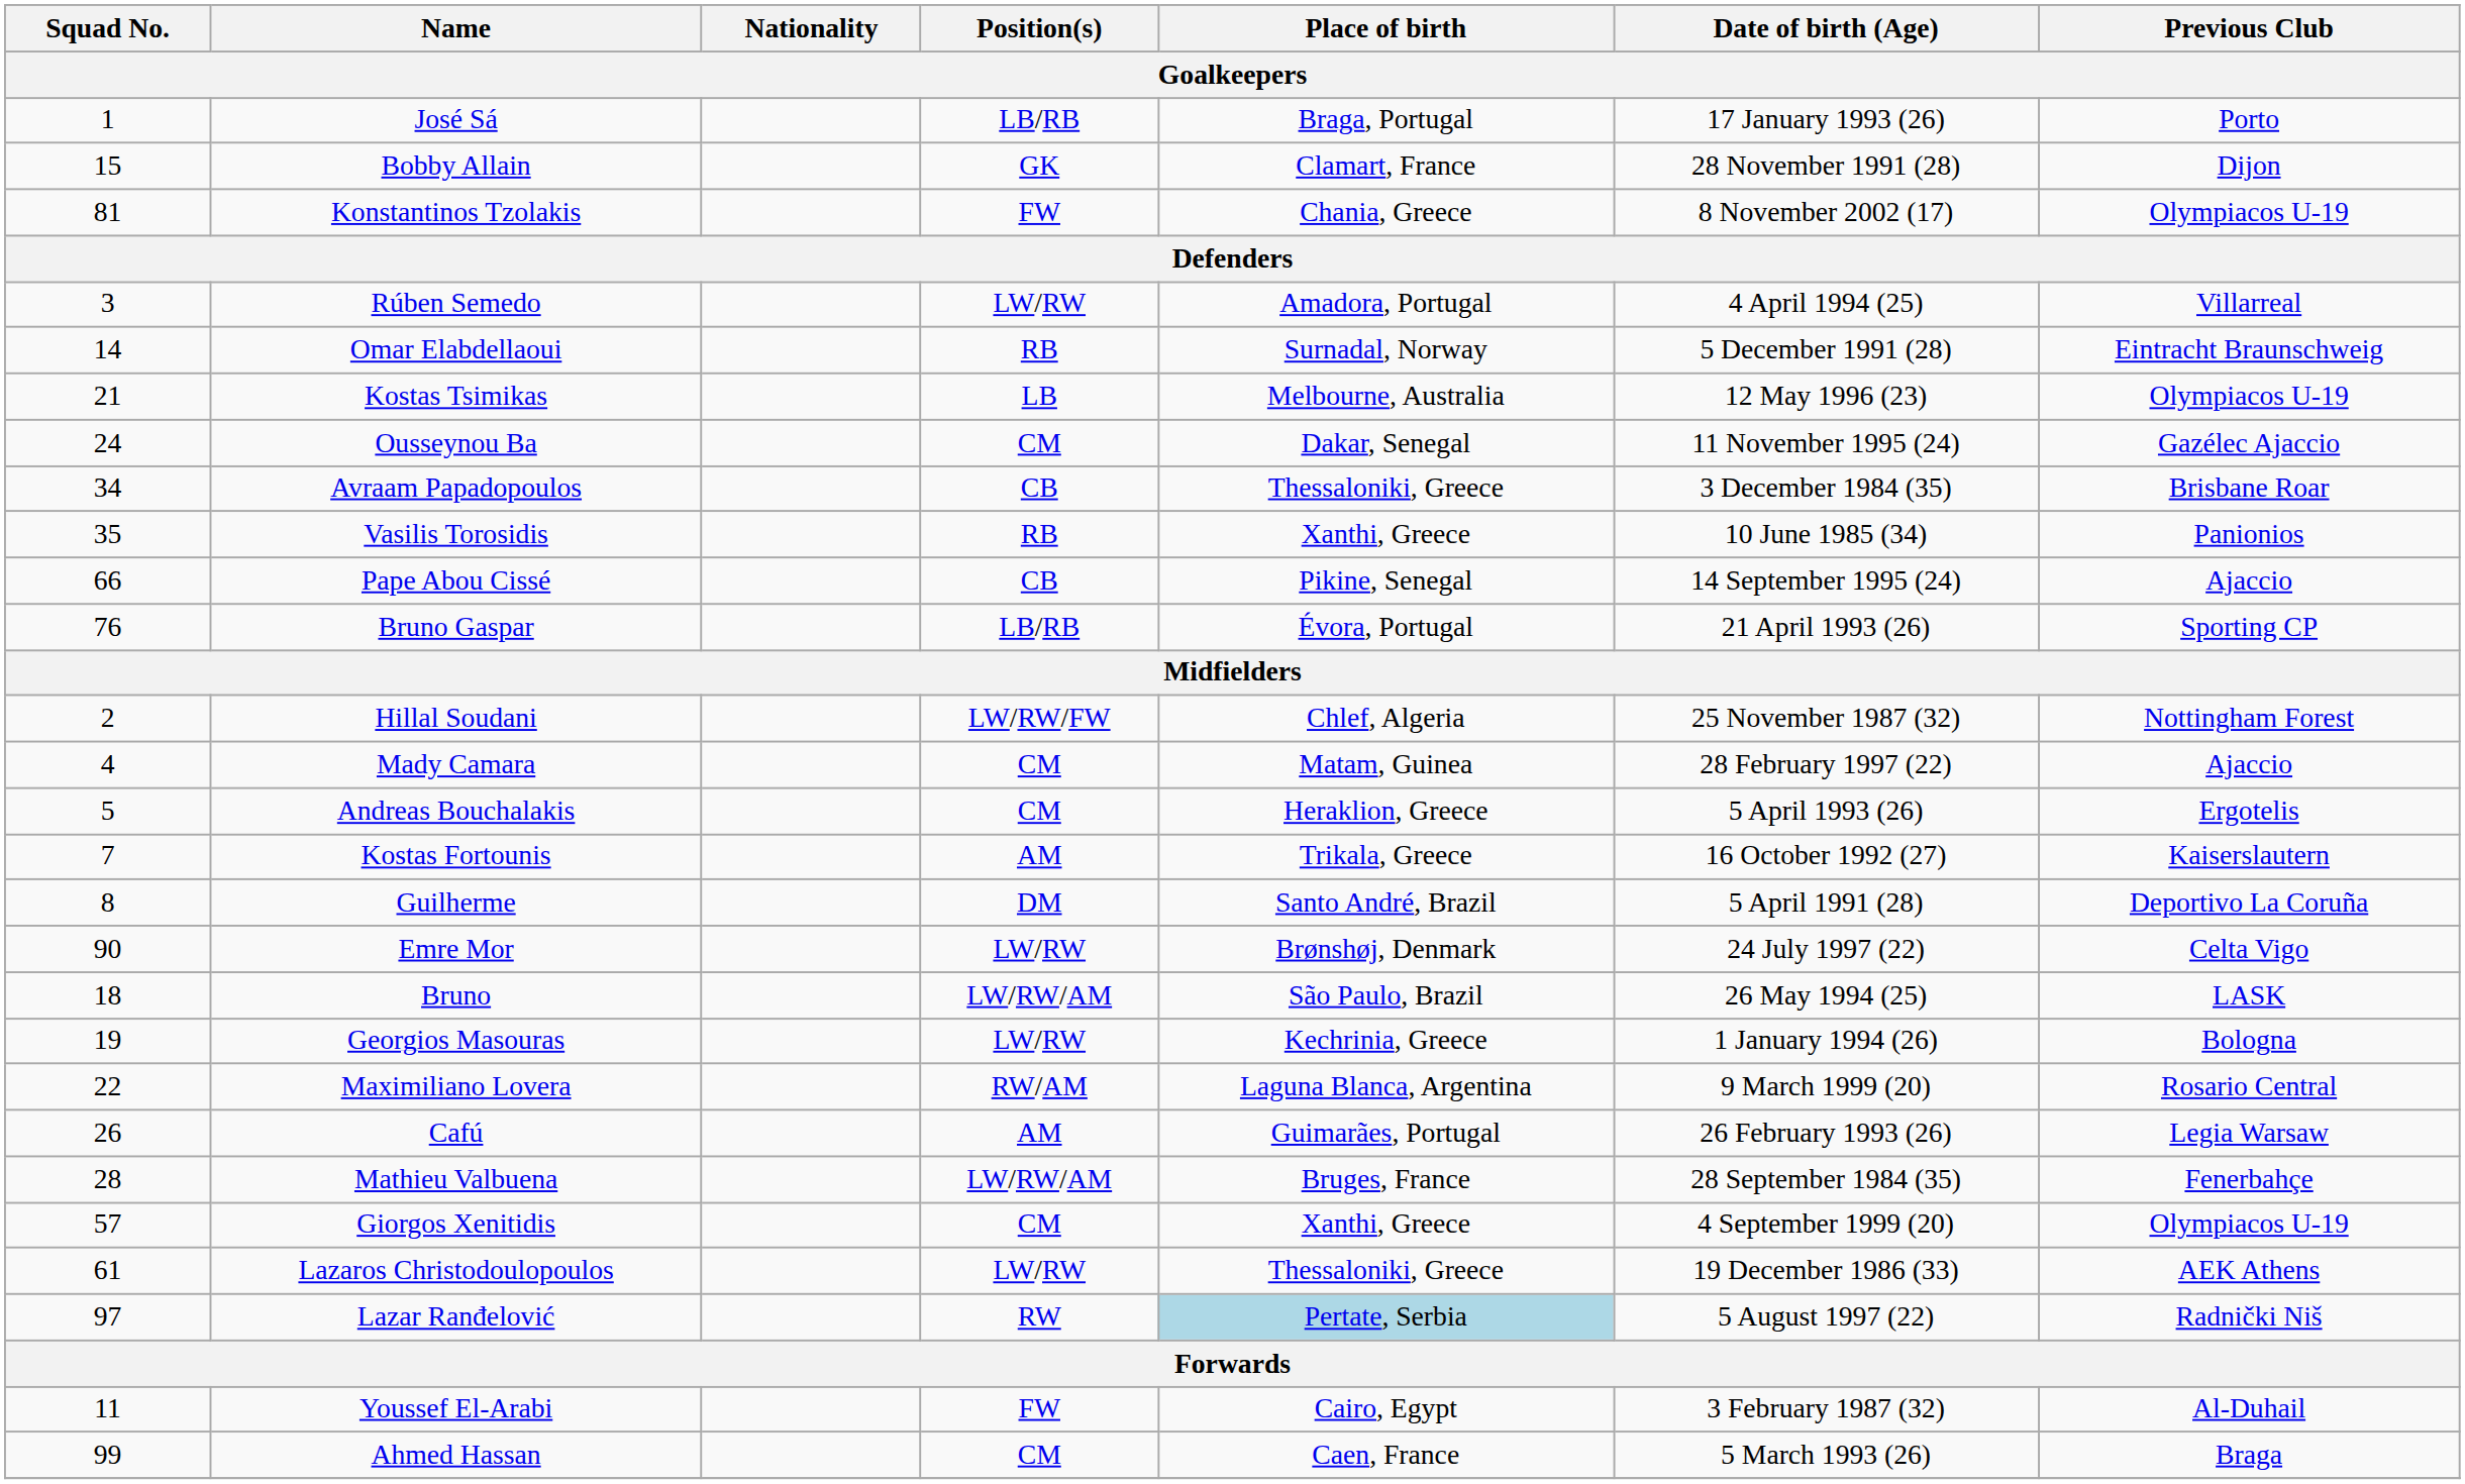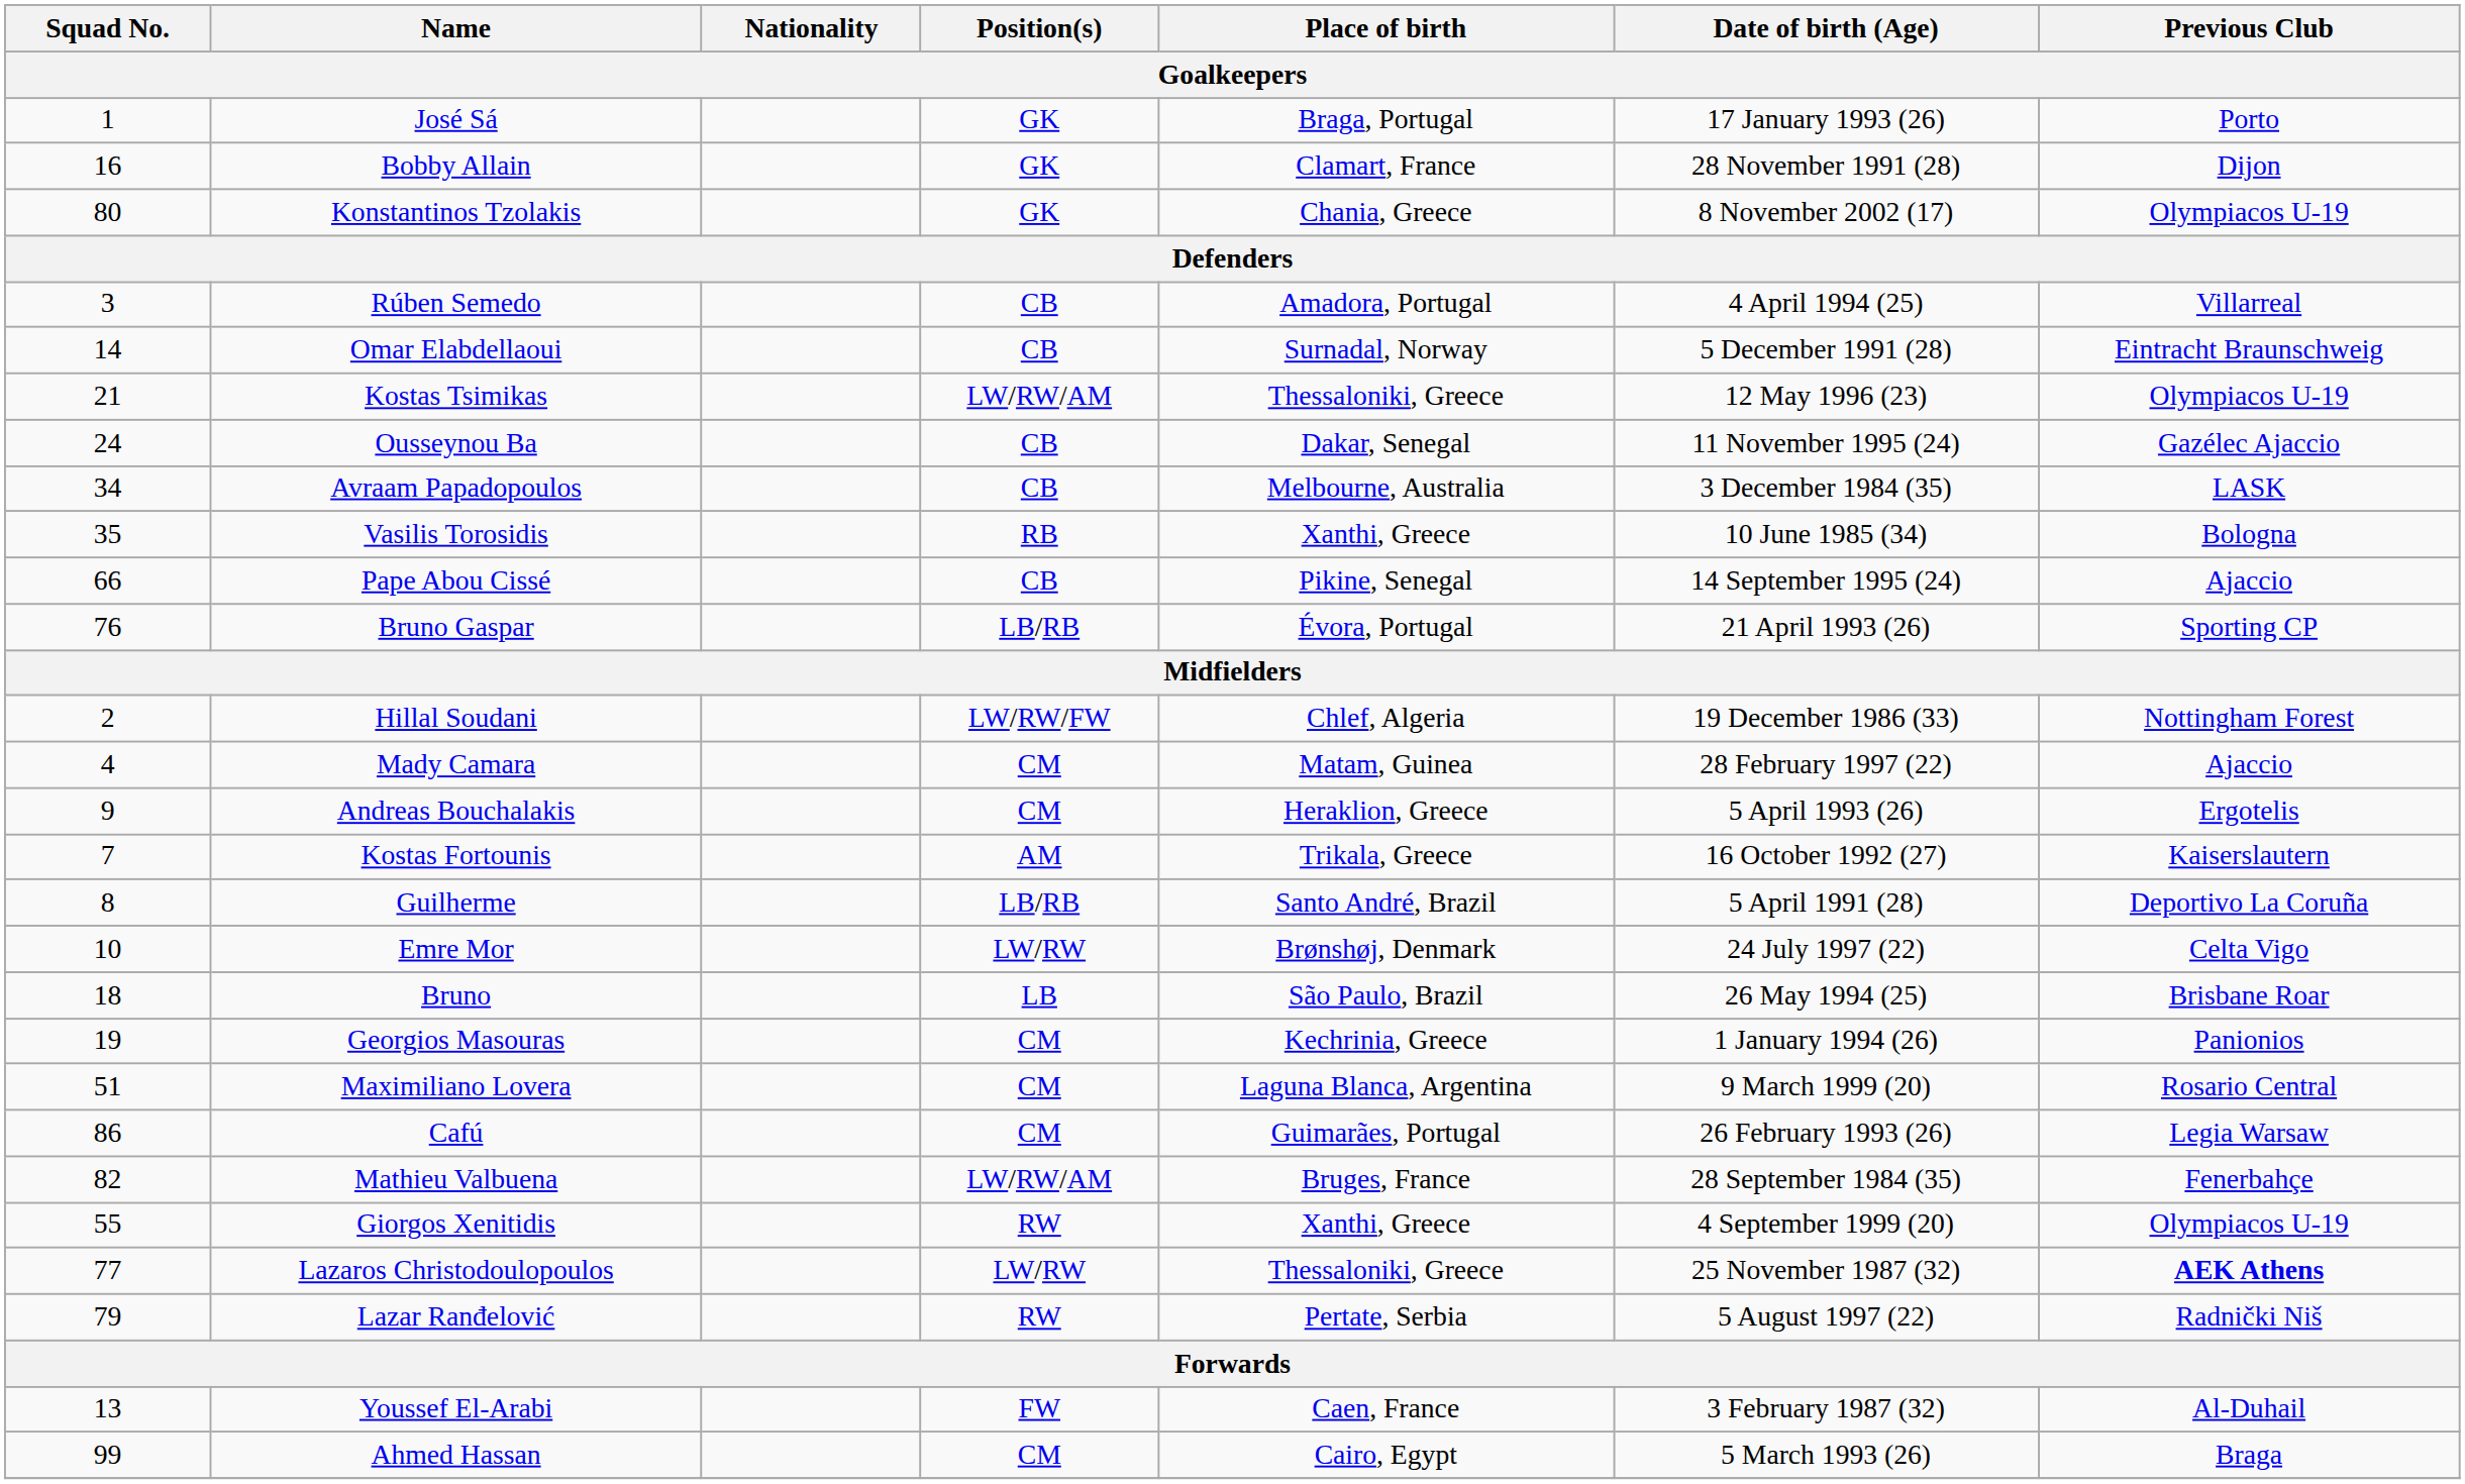José Sá | Position(s): LB/RB -> GK
Bobby Allain | Squad No.: 15 -> 16
Konstantinos Tzolakis | Squad No.: 81 -> 80
Konstantinos Tzolakis | Position(s): FW -> GK
Rúben Semedo | Position(s): LW/RW -> CB
Omar Elabdellaoui | Position(s): RB -> CB
Kostas Tsimikas | Position(s): LB -> LW/RW/AM
Kostas Tsimikas | Place of birth: Melbourne, Australia -> Thessaloniki, Greece
Ousseynou Ba | Position(s): CM -> CB
Avraam Papadopoulos | Place of birth: Thessaloniki, Greece -> Melbourne, Australia
Avraam Papadopoulos | Previous Club: Brisbane Roar -> LASK
Vasilis Torosidis | Previous Club: Panionios -> Bologna
Hillal Soudani | Date of birth (Age): 25 November 1987 (32) -> 19 December 1986 (33)
Andreas Bouchalakis | Squad No.: 5 -> 9
Guilherme | Position(s): DM -> LB/RB
Emre Mor | Squad No.: 90 -> 10
Bruno | Position(s): LW/RW/AM -> LB
Bruno | Previous Club: LASK -> Brisbane Roar
Georgios Masouras | Position(s): LW/RW -> CM
Georgios Masouras | Previous Club: Bologna -> Panionios
Maximiliano Lovera | Squad No.: 22 -> 51
Maximiliano Lovera | Position(s): RW/AM -> CM
Cafú | Squad No.: 26 -> 86
Cafú | Position(s): AM -> CM
Mathieu Valbuena | Squad No.: 28 -> 82
Giorgos Xenitidis | Squad No.: 57 -> 55
Giorgos Xenitidis | Position(s): CM -> RW
Lazaros Christodoulopoulos | Squad No.: 61 -> 77
Lazaros Christodoulopoulos | Date of birth (Age): 19 December 1986 (33) -> 25 November 1987 (32)
Lazaros Christodoulopoulos | Previous Club: normal -> bold
Lazar Ranđelović | Squad No.: 97 -> 79
Lazar Ranđelović | Place of birth: lightblue background -> no background
Youssef El-Arabi | Squad No.: 11 -> 13
Youssef El-Arabi | Place of birth: Cairo, Egypt -> Caen, France
Ahmed Hassan | Place of birth: Caen, France -> Cairo, Egypt
